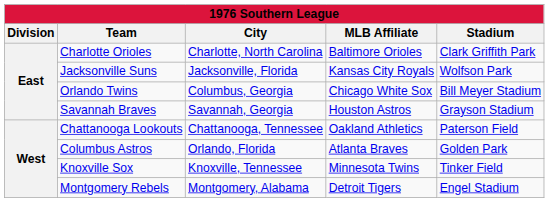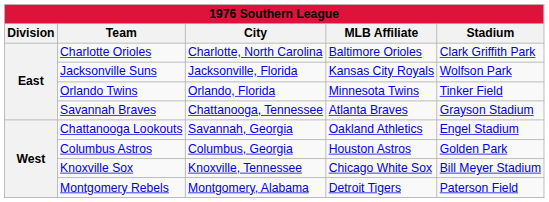Orlando Twins | City: Columbus, Georgia -> Orlando, Florida
Orlando Twins | MLB Affiliate: Chicago White Sox -> Minnesota Twins
Orlando Twins | Stadium: Bill Meyer Stadium -> Tinker Field
Savannah Braves | City: Savannah, Georgia -> Chattanooga, Tennessee
Savannah Braves | MLB Affiliate: Houston Astros -> Atlanta Braves
Chattanooga Lookouts | City: Chattanooga, Tennessee -> Savannah, Georgia
Chattanooga Lookouts | Stadium: Paterson Field -> Engel Stadium
Columbus Astros | City: Orlando, Florida -> Columbus, Georgia
Columbus Astros | MLB Affiliate: Atlanta Braves -> Houston Astros
Knoxville Sox | MLB Affiliate: Minnesota Twins -> Chicago White Sox
Knoxville Sox | Stadium: Tinker Field -> Bill Meyer Stadium
Montgomery Rebels | Stadium: Engel Stadium -> Paterson Field
